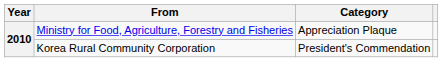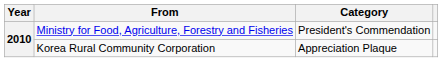Ministry for Food, Agriculture, Forestry and Fisheries | Category: Appreciation Plaque -> President's Commendation
Korea Rural Community Corporation | Category: President's Commendation -> Appreciation Plaque
